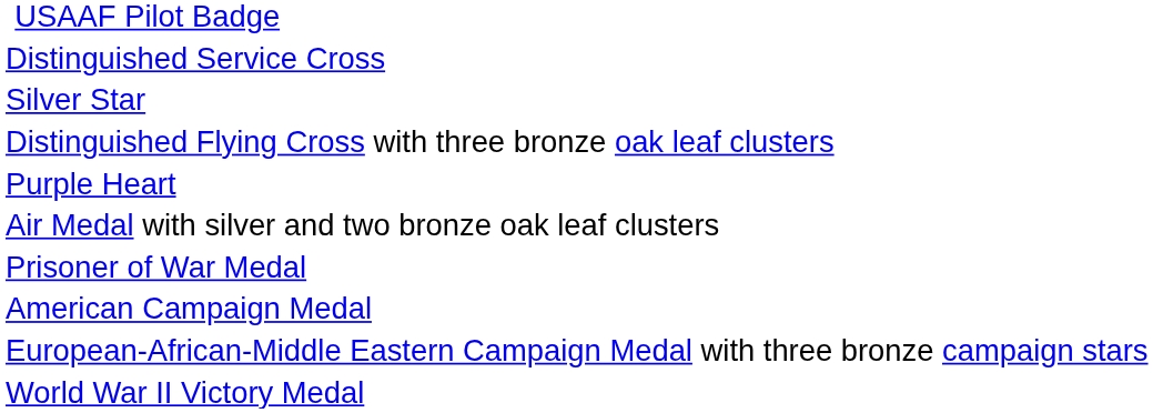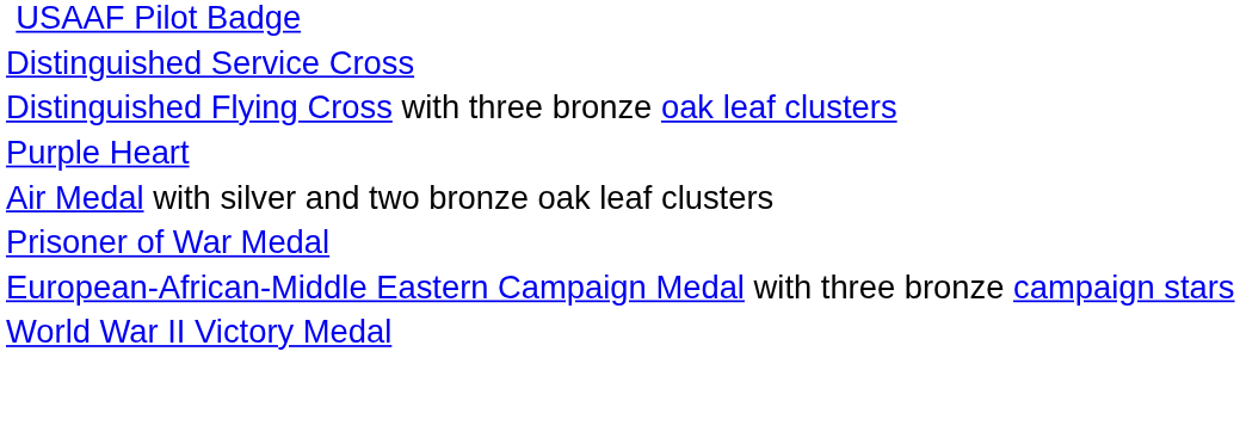- row: Silver Star
- row: American Campaign Medal
